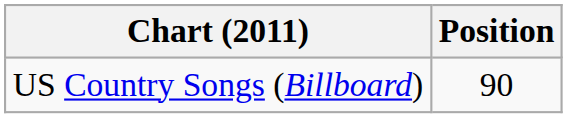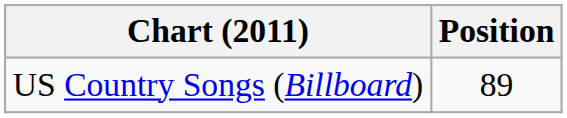US Country Songs (Billboard) | Position: 90 -> 89
